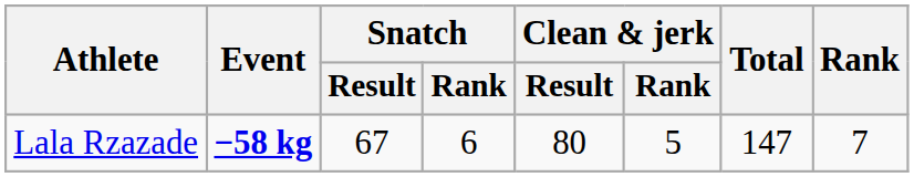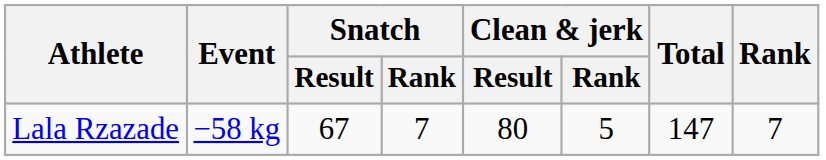Lala Rzazade | Event: bold -> normal
Lala Rzazade | Snatch / Rank: 6 -> 7
